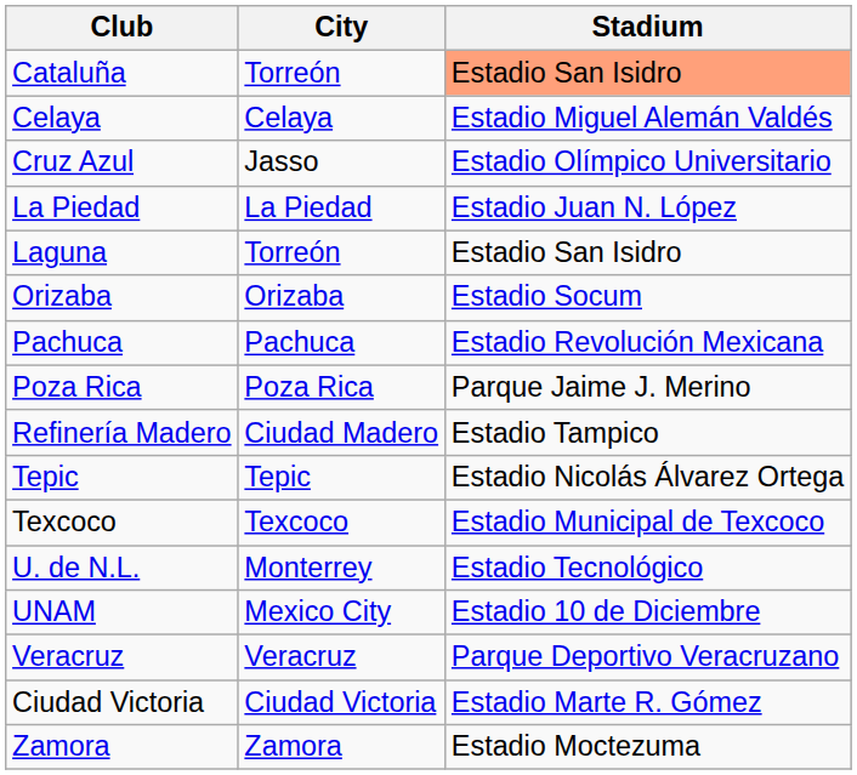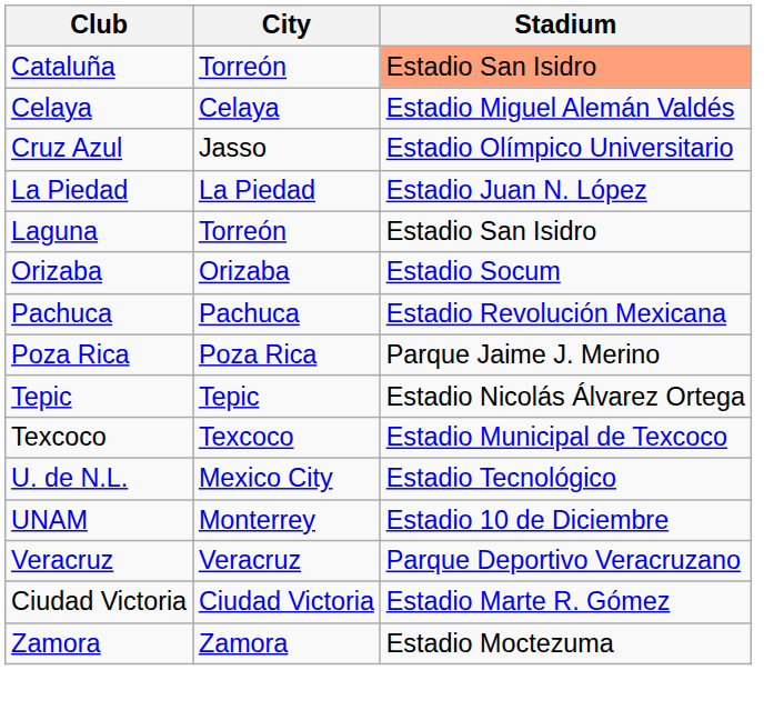- row: Refinería Madero | Ciudad Madero | Estadio Tampico
U. de N.L. | City: Monterrey -> Mexico City
UNAM | City: Mexico City -> Monterrey
